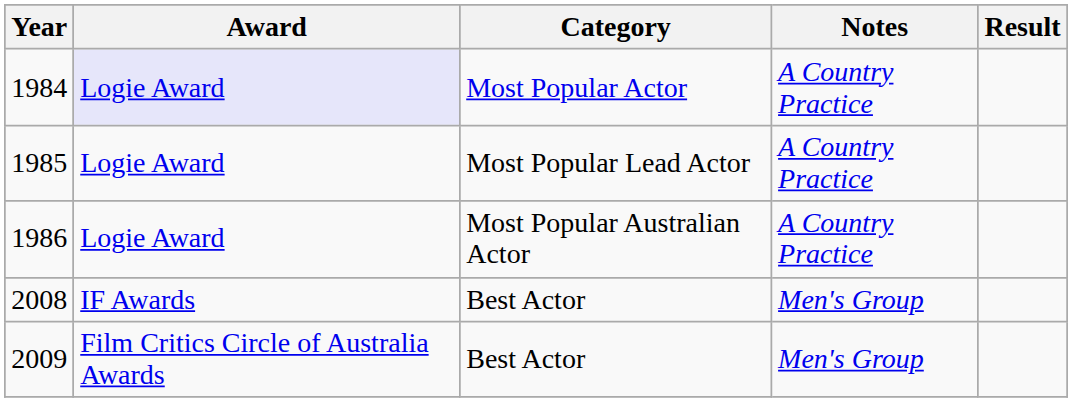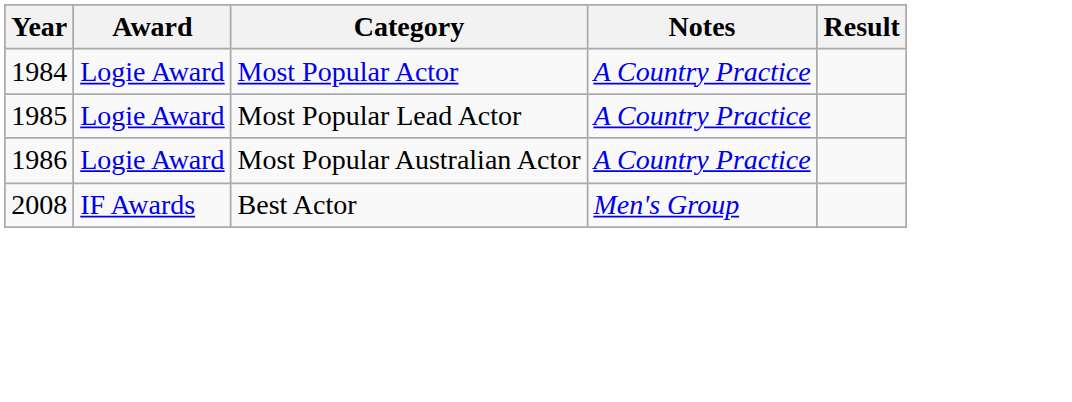1984 | Award: lavender background -> no background
- row: 2009 | Film Critics Circle of Australia Awards | Best Actor | Men's Group
